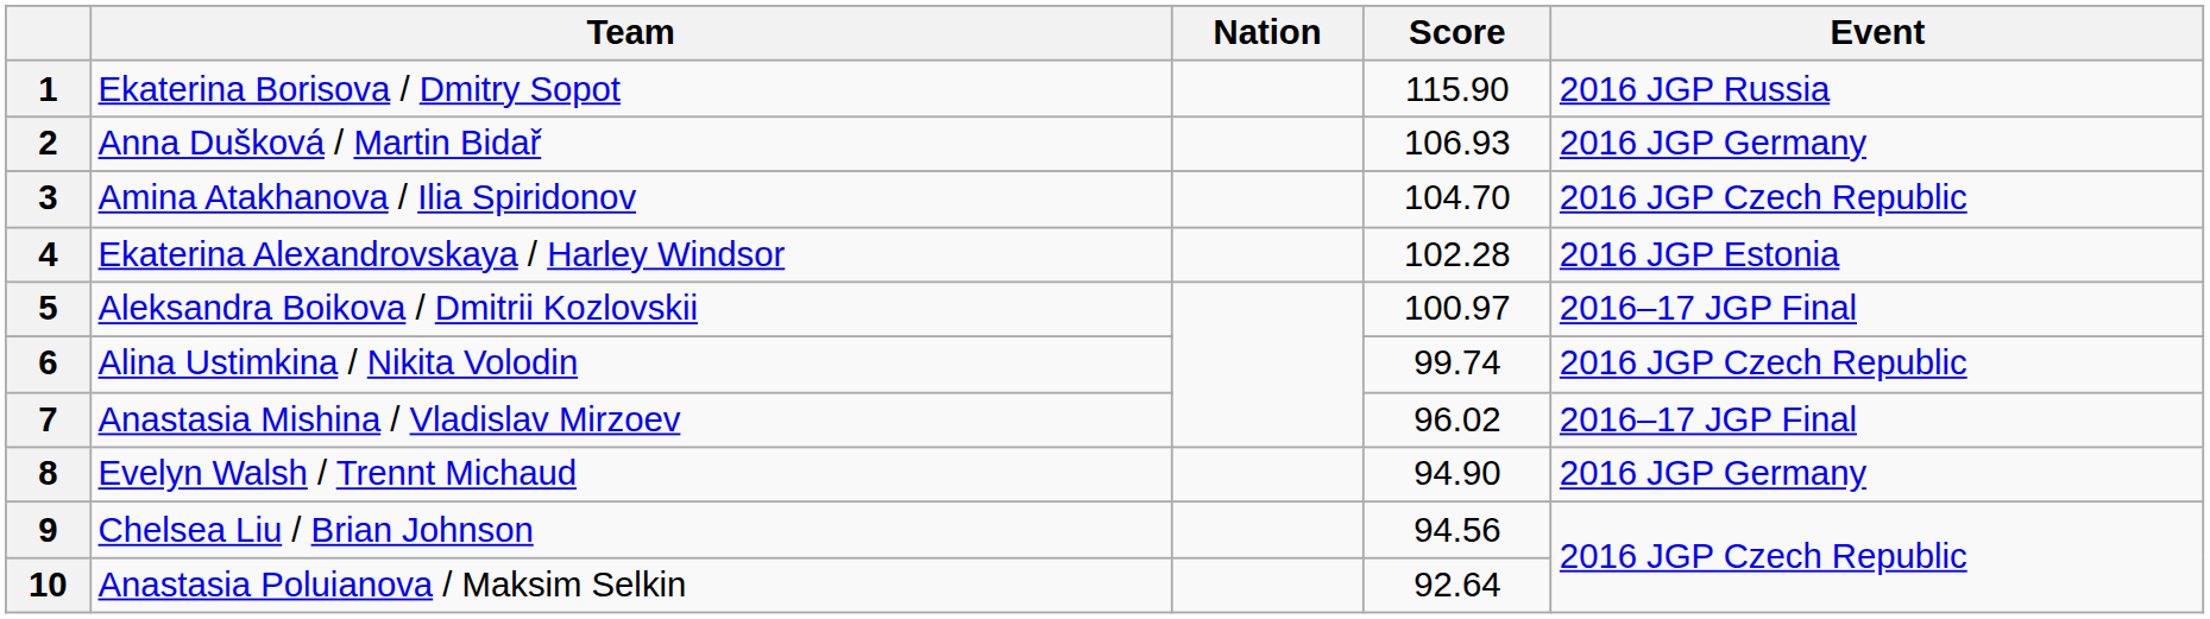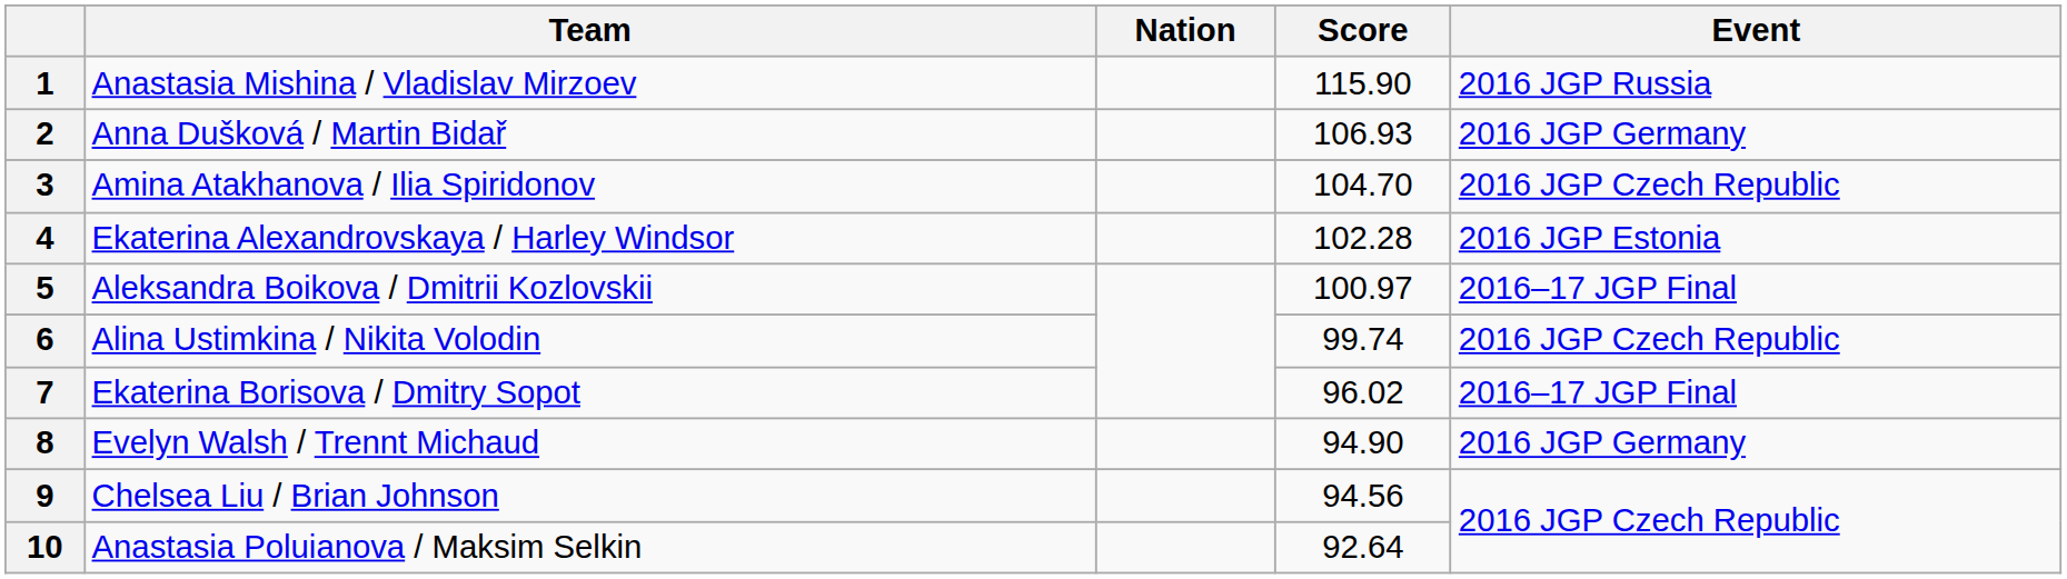1 | Team: Ekaterina Borisova / Dmitry Sopot -> Anastasia Mishina / Vladislav Mirzoev
7 | Team: Anastasia Mishina / Vladislav Mirzoev -> Ekaterina Borisova / Dmitry Sopot
